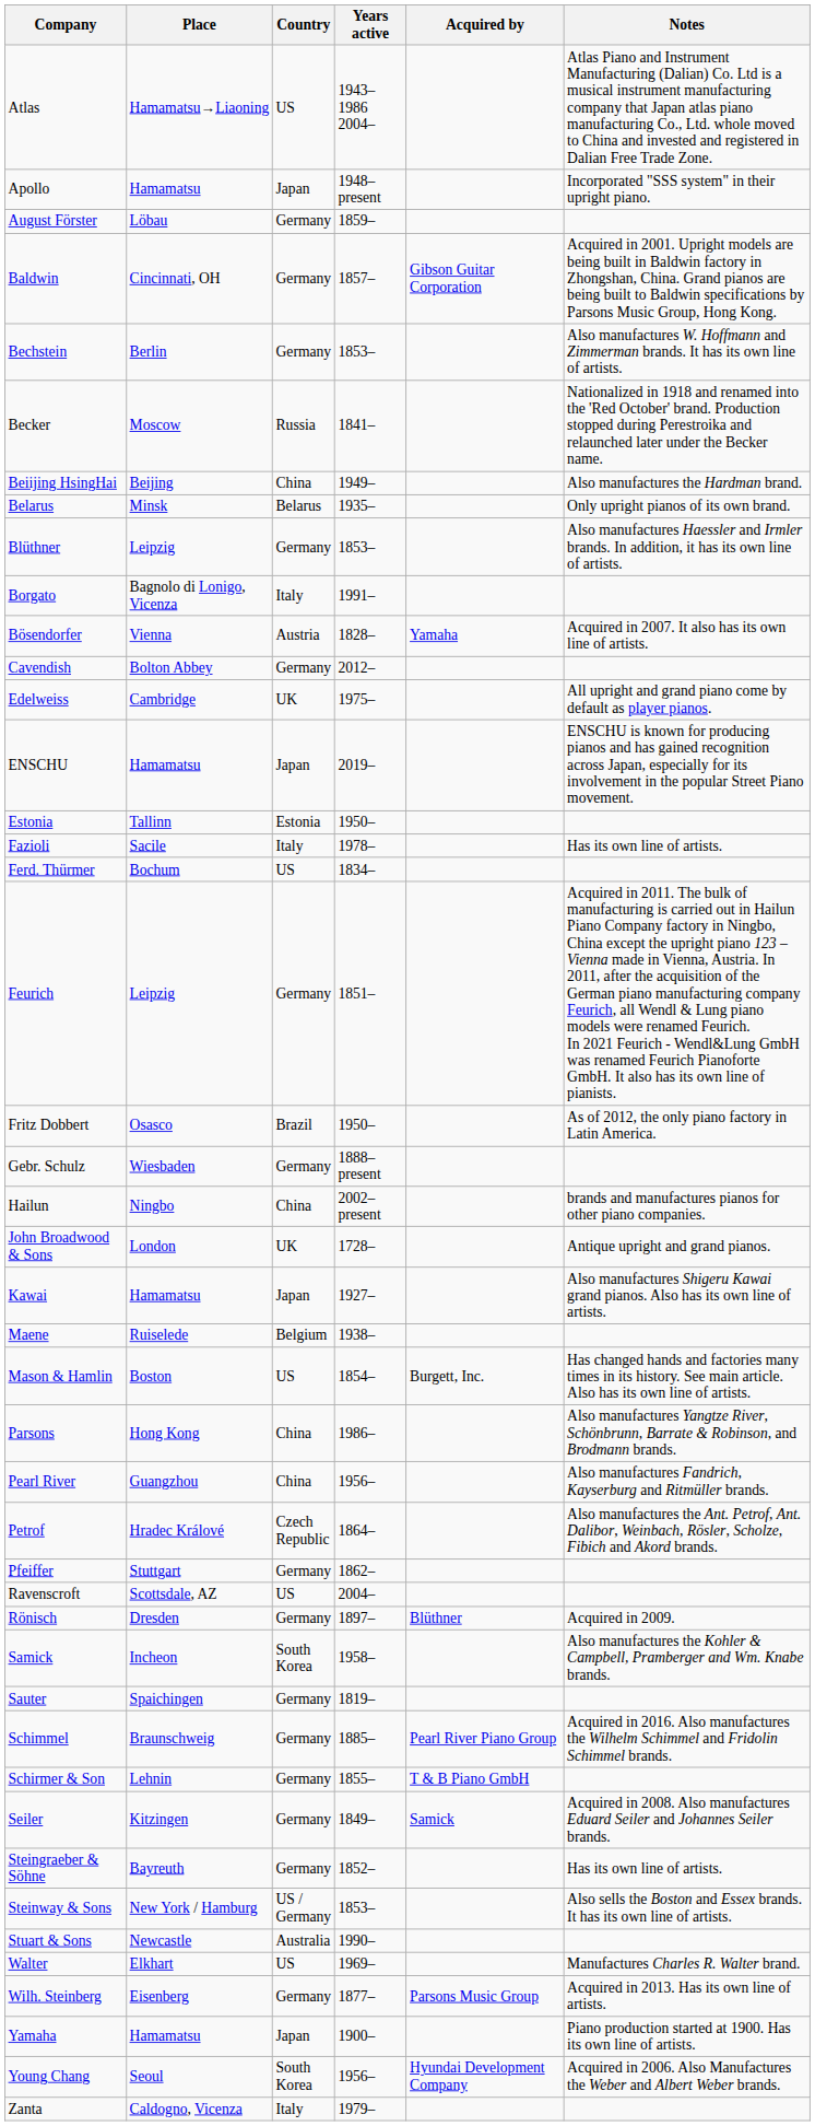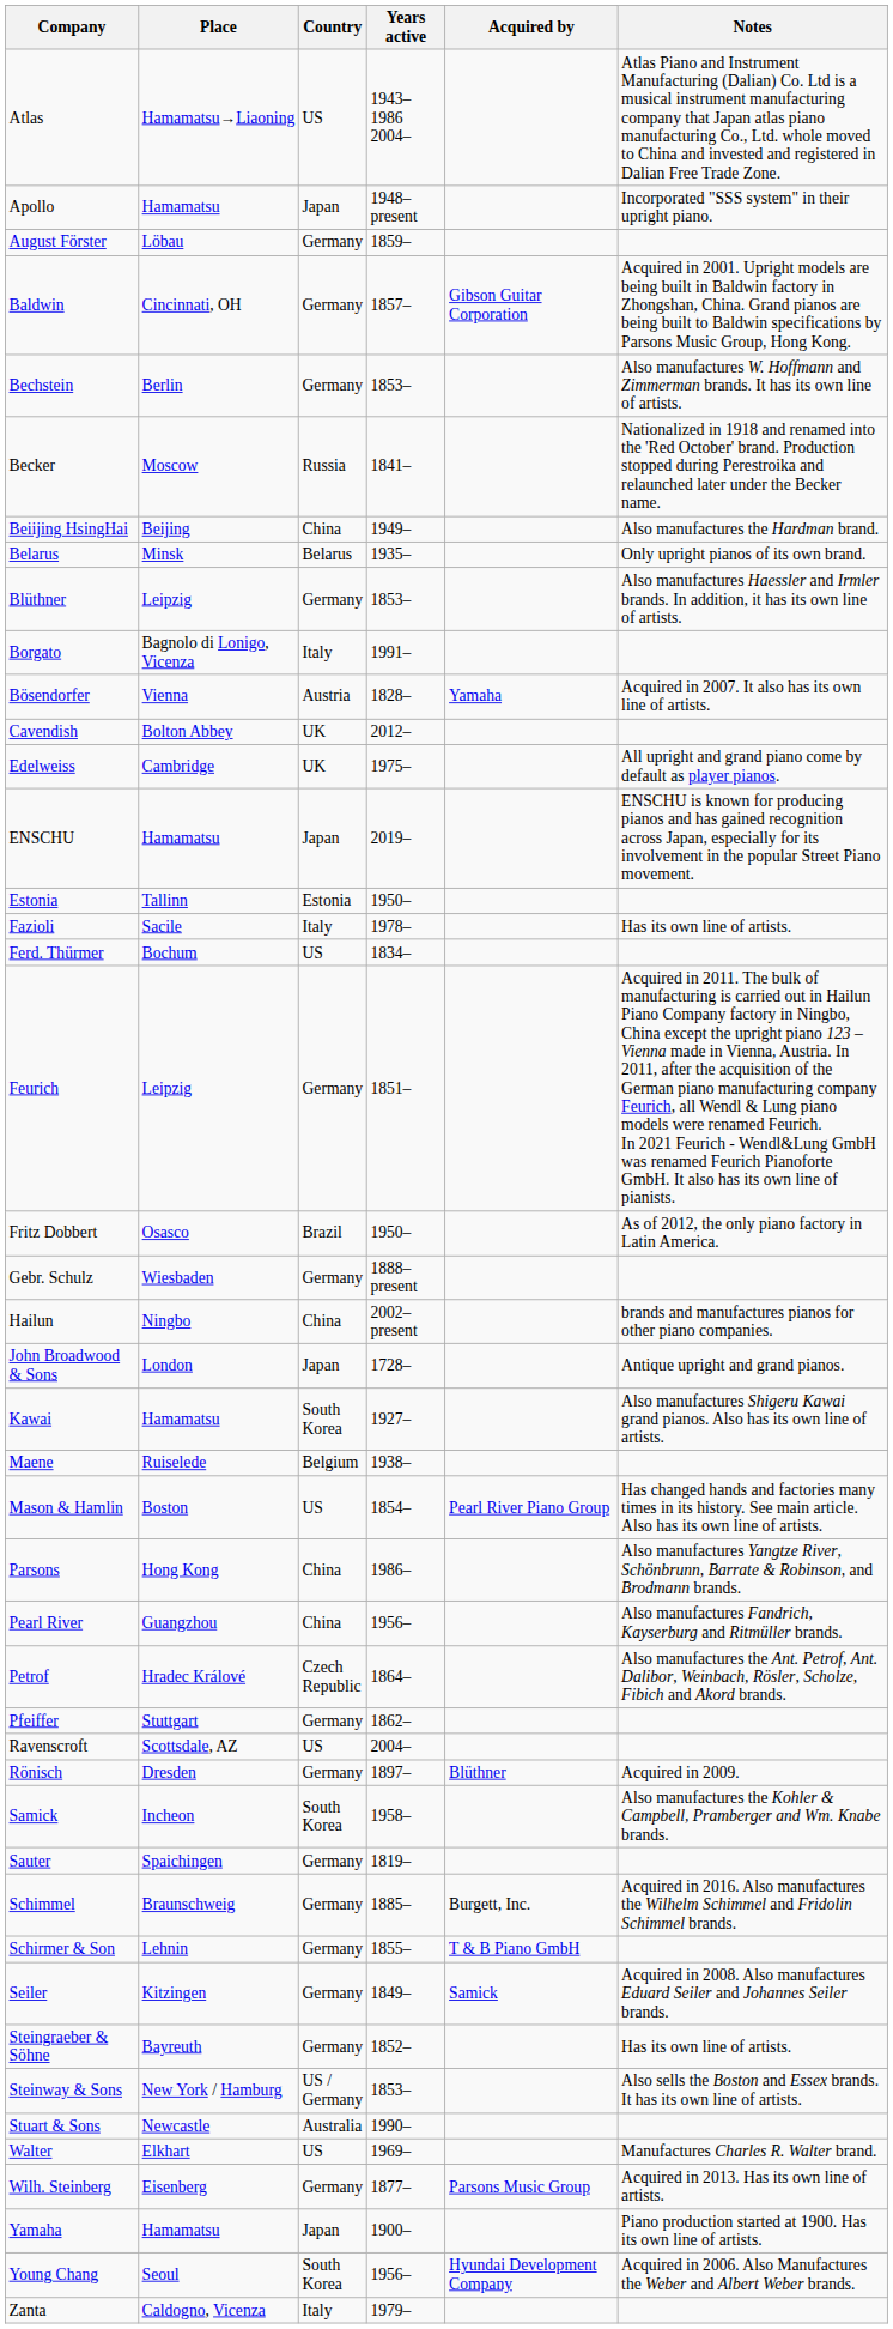Cavendish | Country: Germany -> UK
John Broadwood & Sons | Country: UK -> Japan
Kawai | Country: Japan -> South Korea
Mason & Hamlin | Acquired by: Burgett, Inc. -> Pearl River Piano Group
Schimmel | Acquired by: Pearl River Piano Group -> Burgett, Inc.
